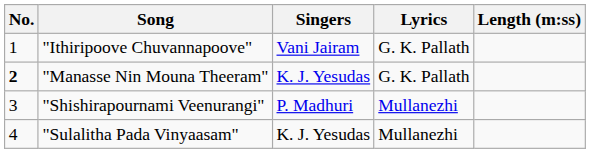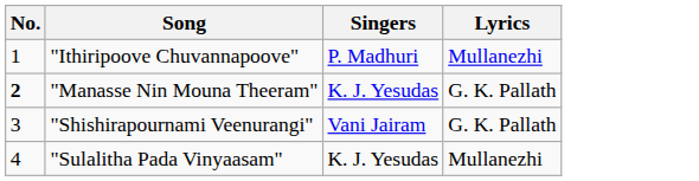- column: Length (m:ss)
"Ithiripoove Chuvannapoove" | Singers: Vani Jairam -> P. Madhuri
"Ithiripoove Chuvannapoove" | Lyrics: G. K. Pallath -> Mullanezhi
"Shishirapournami Veenurangi" | Singers: P. Madhuri -> Vani Jairam
"Shishirapournami Veenurangi" | Lyrics: Mullanezhi -> G. K. Pallath
